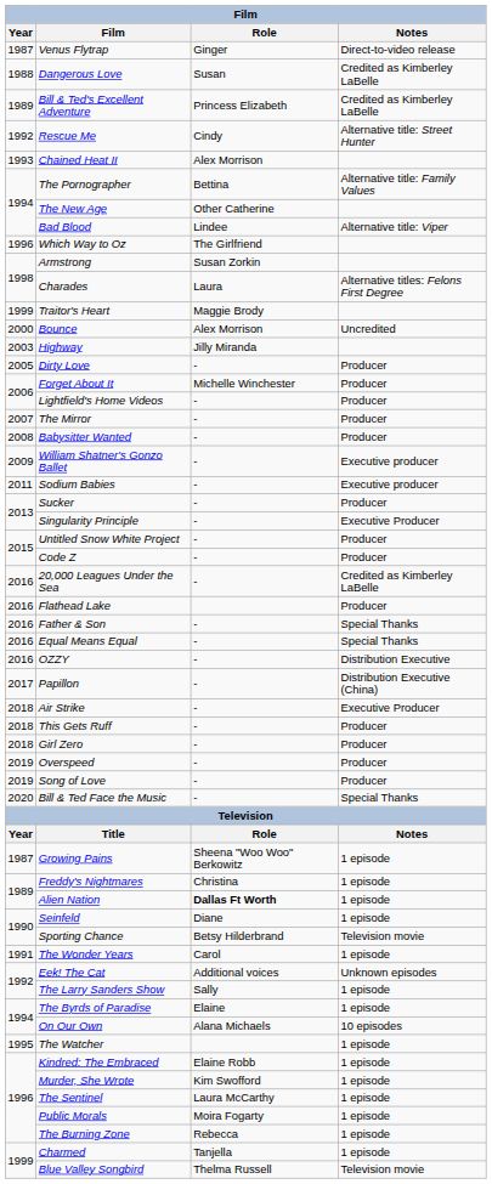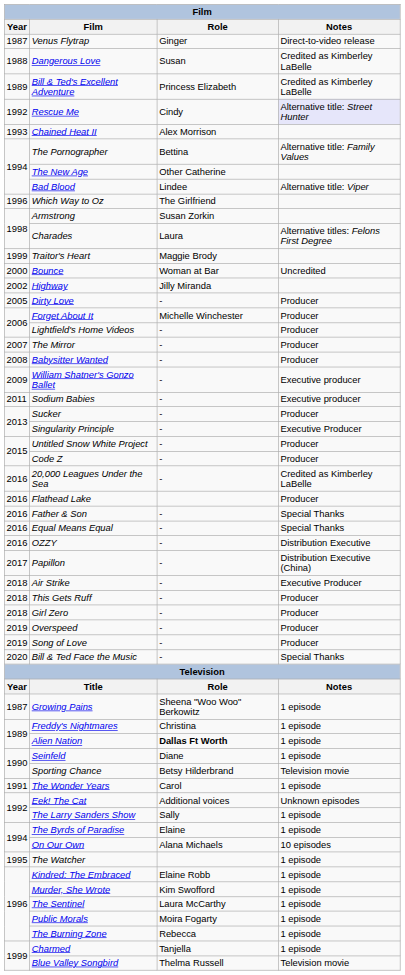Rescue Me | Notes: no background -> lavender background
Bounce | Role: Alex Morrison -> Woman at Bar
Highway | Year: 2003 -> 2002
